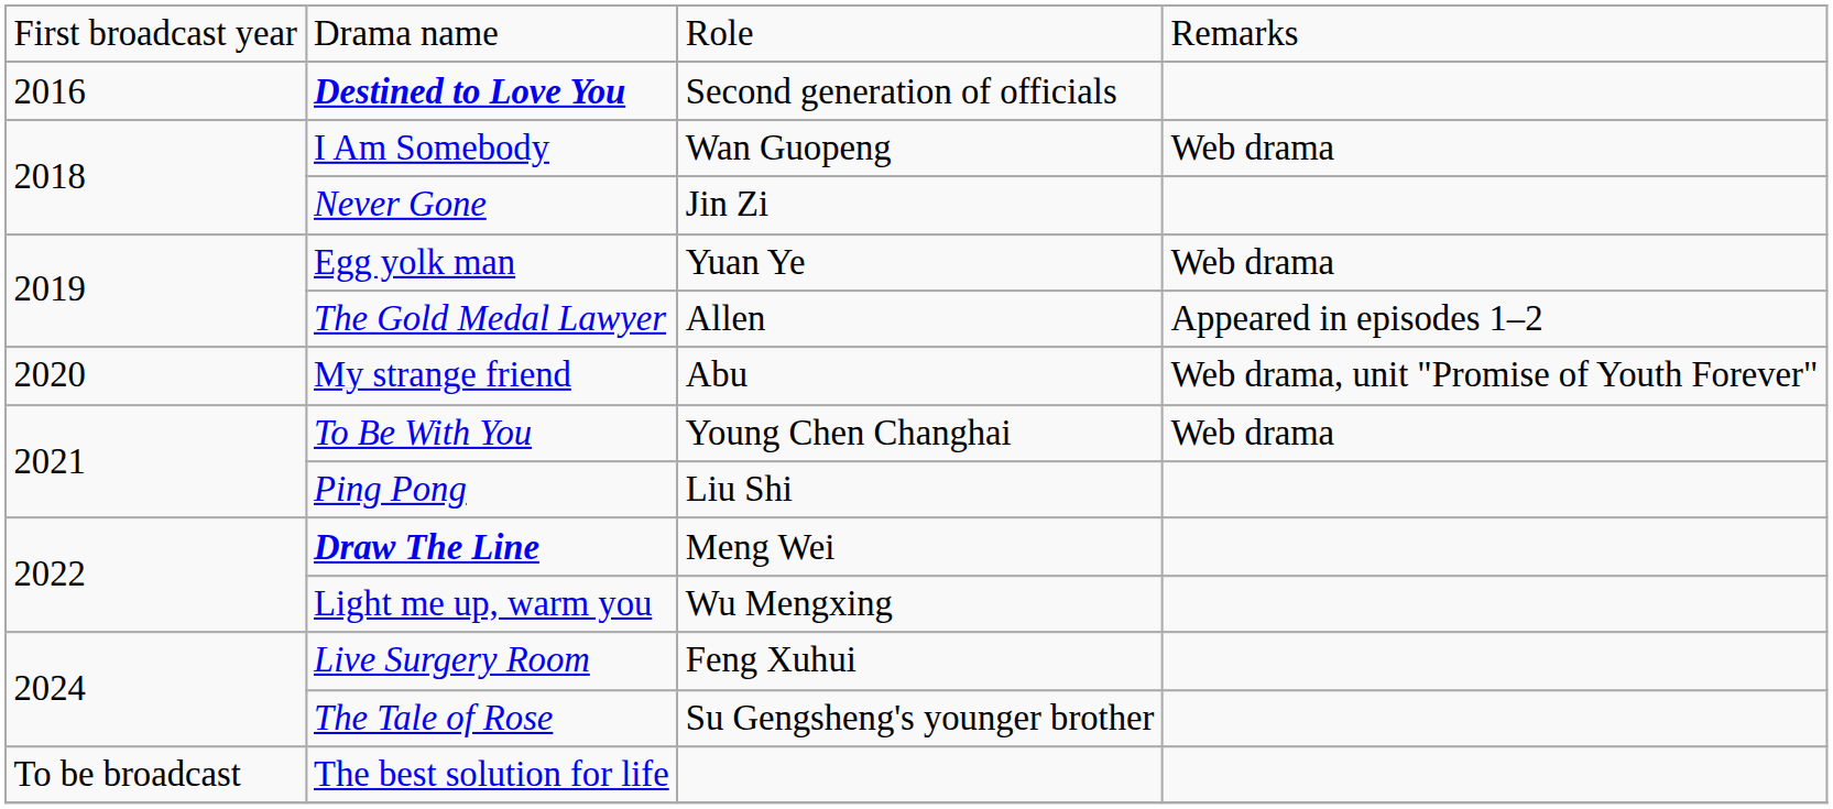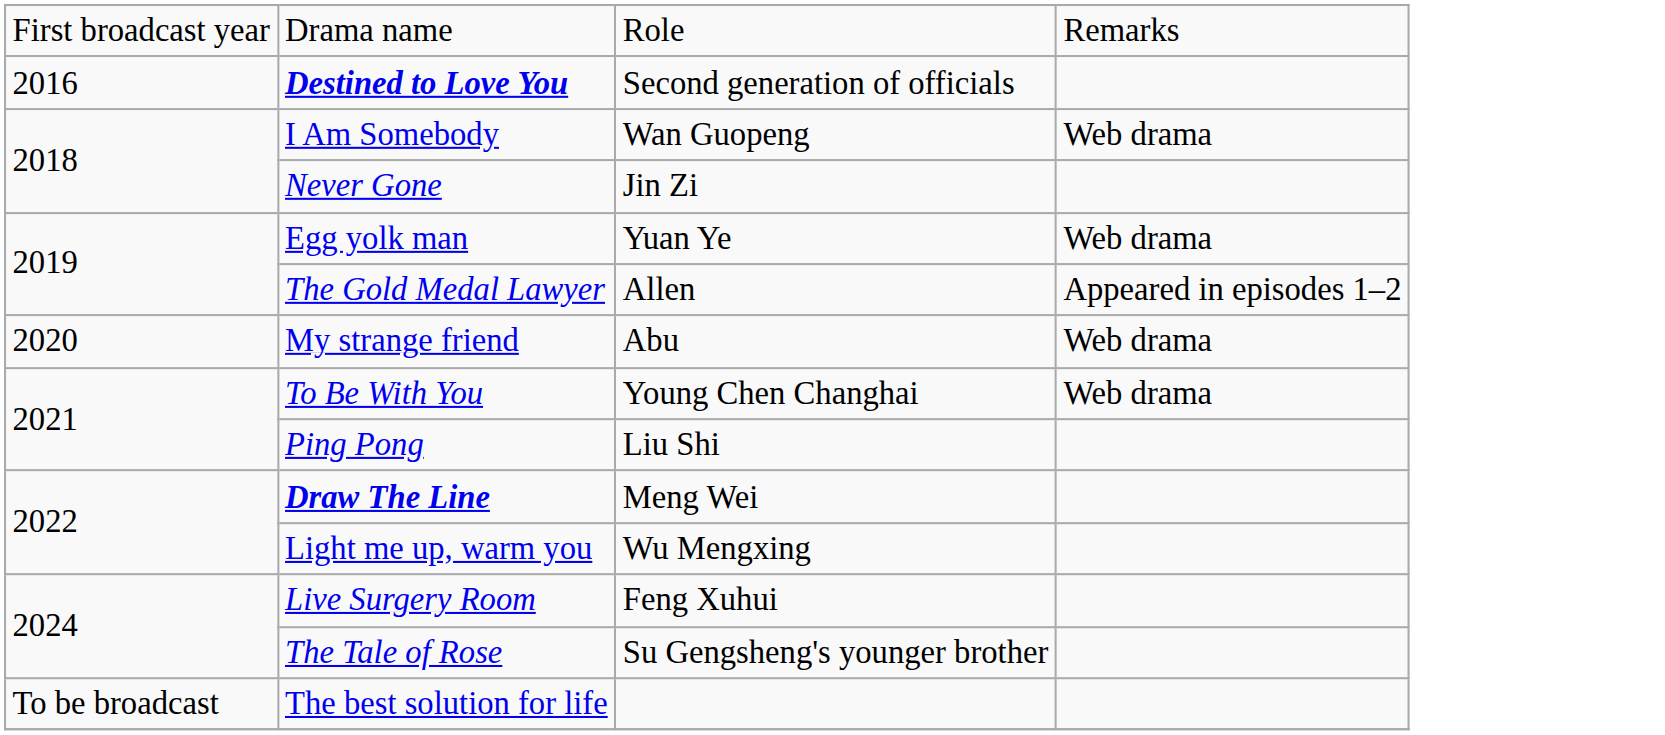My strange friend | column 4: Web drama, unit "Promise of Youth Forever" -> Web drama
